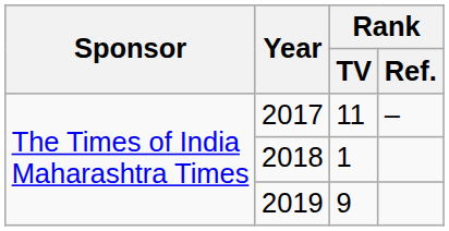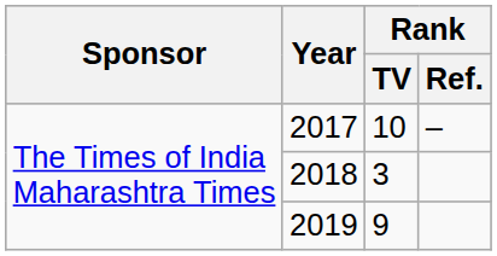2017 | Rank / TV: 11 -> 10
2018 | Rank / TV: 1 -> 3
